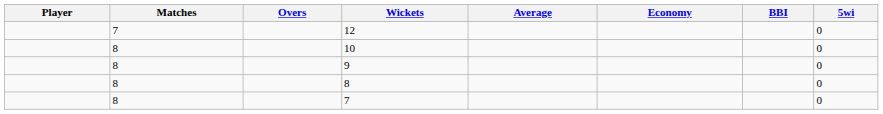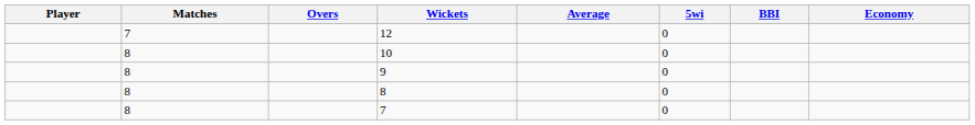columns swapped: Economy <-> 5wi
